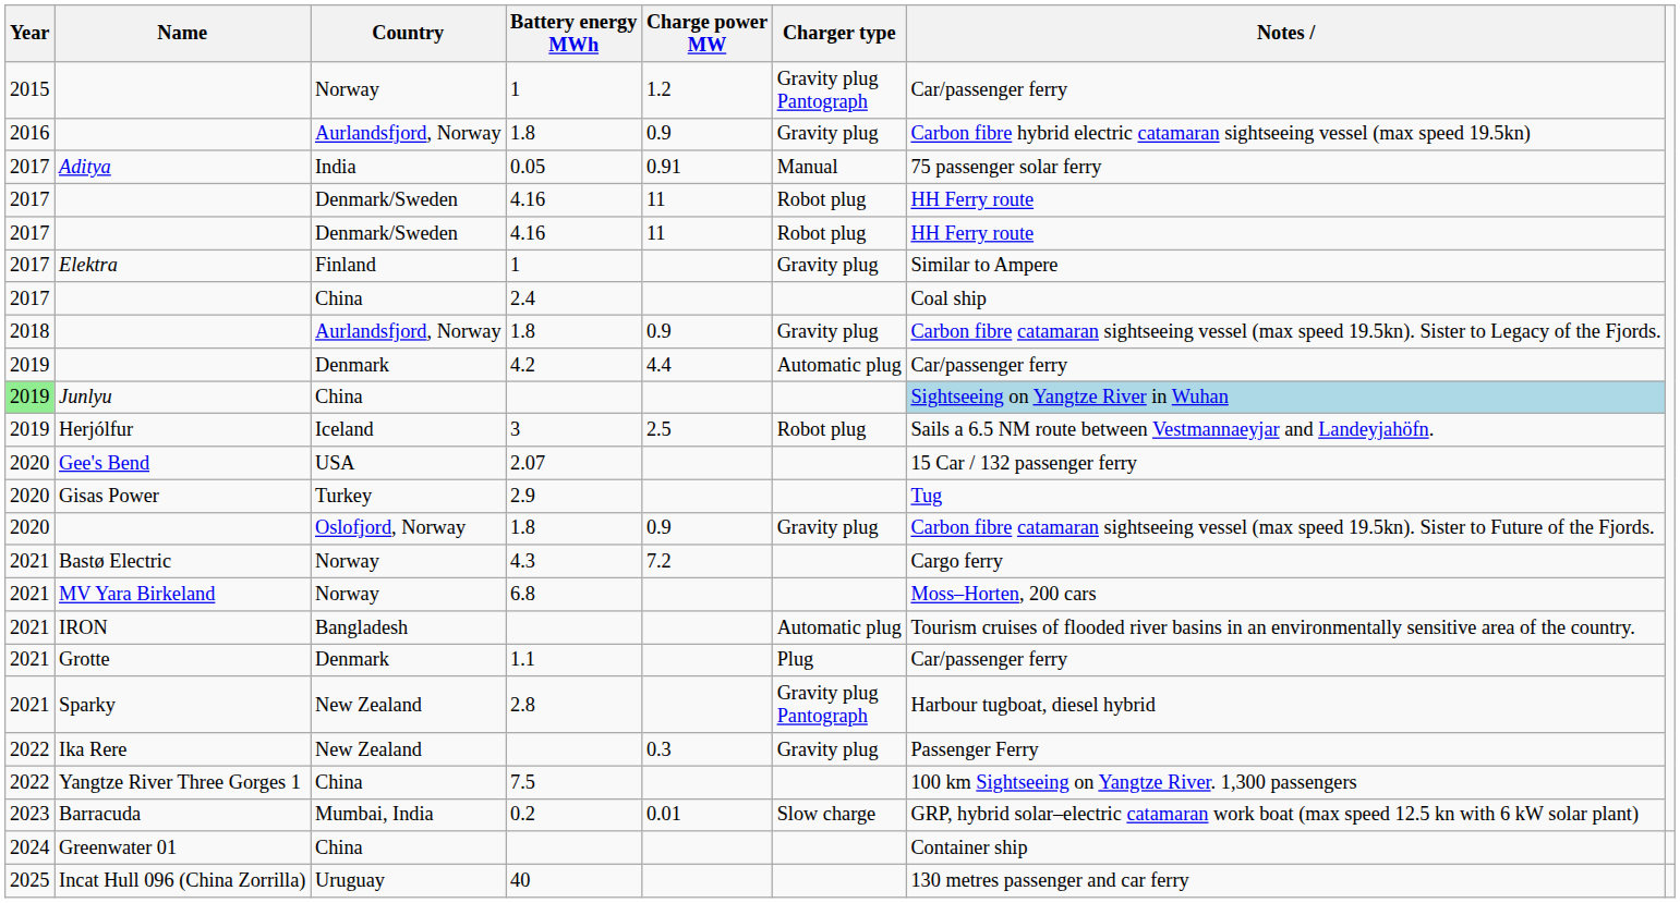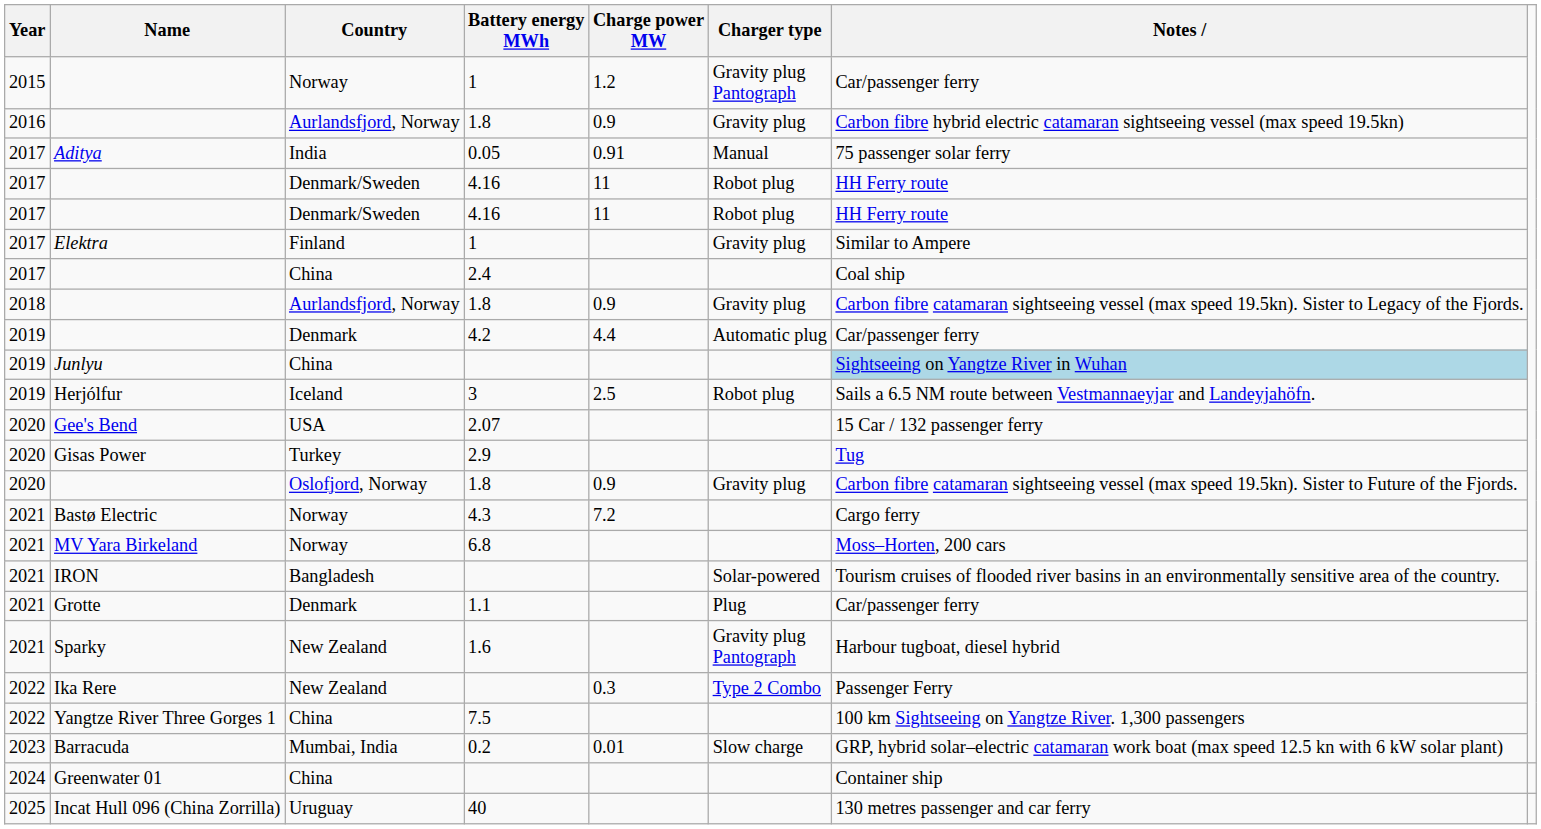Junlyu | Year: lightgreen background -> no background
IRON | Charger type: Automatic plug -> Solar-powered
Sparky | Battery energy MWh: 2.8 -> 1.6
Ika Rere | Charger type: Gravity plug -> Type 2 Combo
